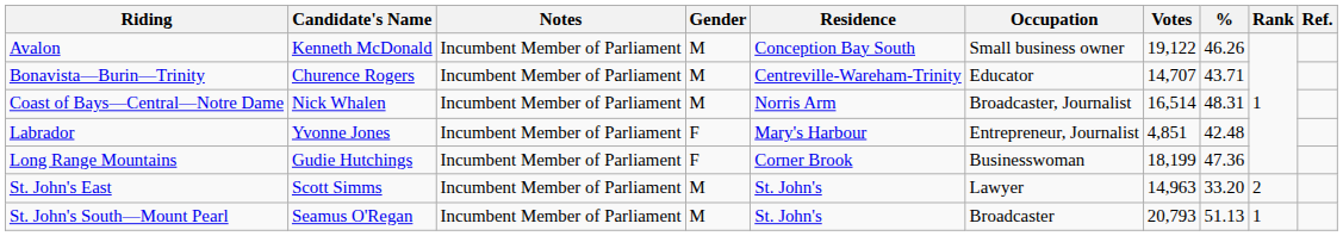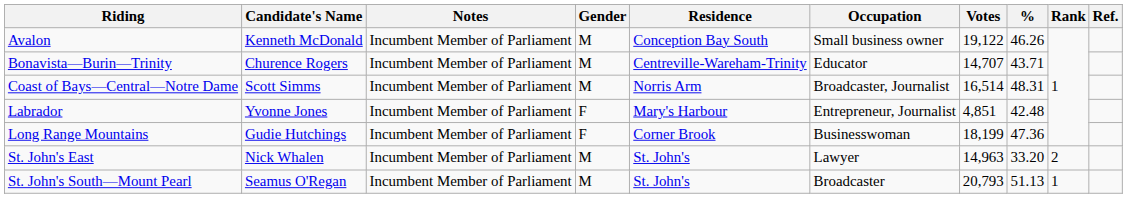Coast of Bays—Central—Notre Dame | Candidate's Name: Nick Whalen -> Scott Simms
St. John's East | Candidate's Name: Scott Simms -> Nick Whalen
